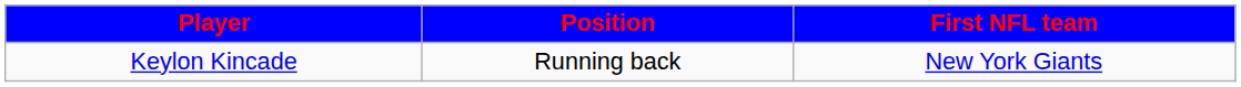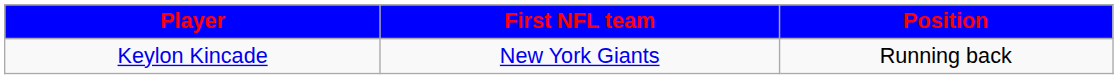columns swapped: Position <-> First NFL team
